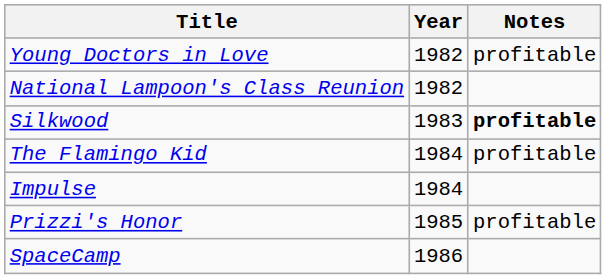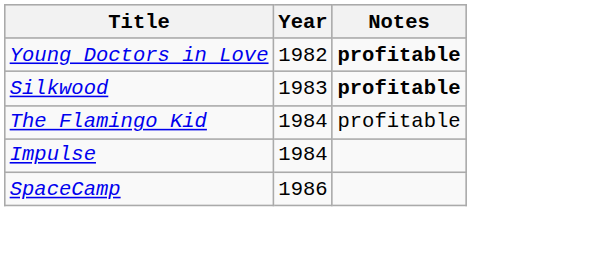Young Doctors in Love | Notes: normal -> bold
- row: National Lampoon's Class Reunion | 1982
- row: Prizzi's Honor | 1985 | profitable
